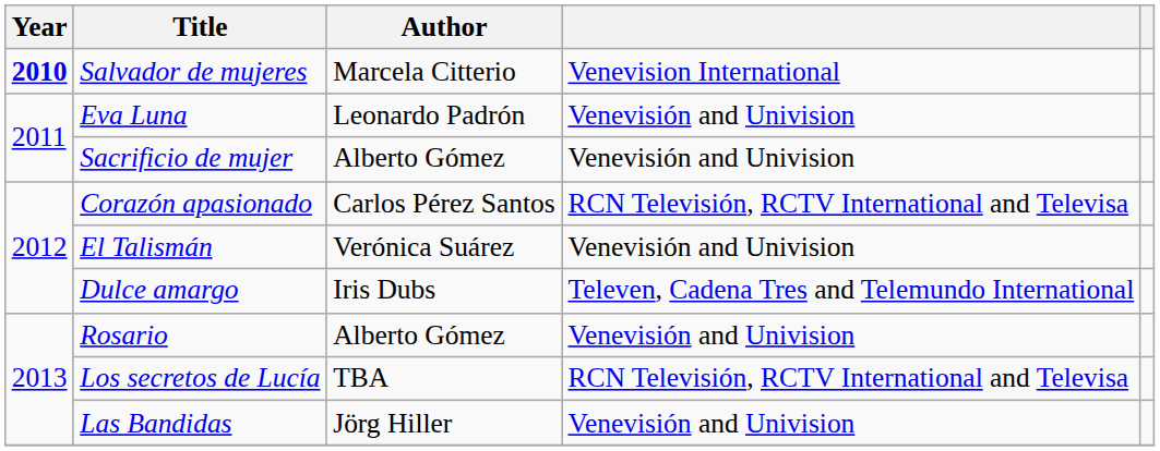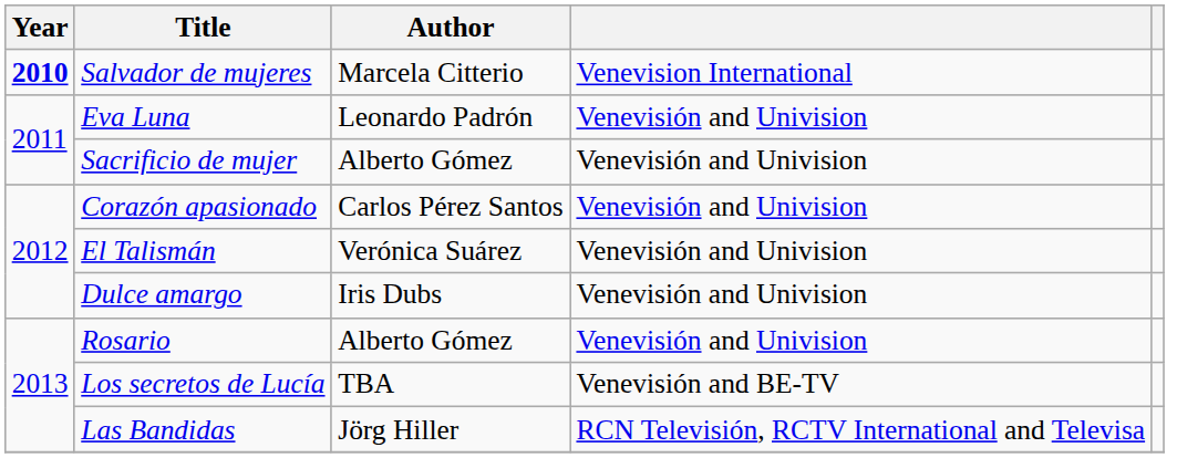Corazón apasionado | column 4: RCN Televisión, RCTV International and Televisa -> Venevisión and Univision
Dulce amargo | column 4: Televen, Cadena Tres and Telemundo International -> Venevisión and Univision
Los secretos de Lucía | column 4: RCN Televisión, RCTV International and Televisa -> Venevisión and BE-TV
Las Bandidas | column 4: Venevisión and Univision -> RCN Televisión, RCTV International and Televisa
